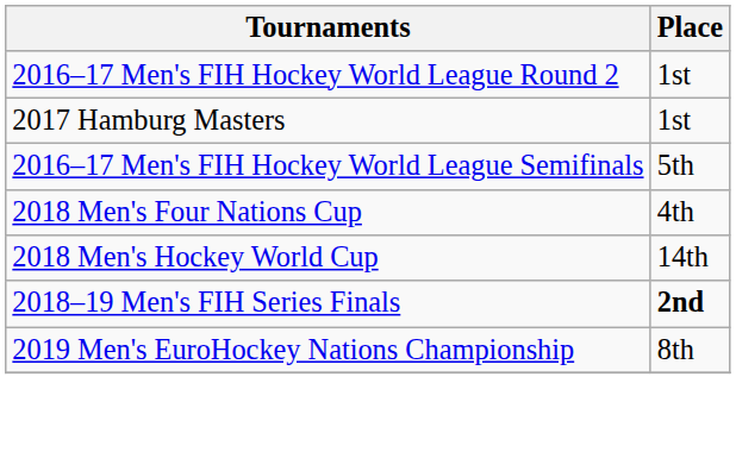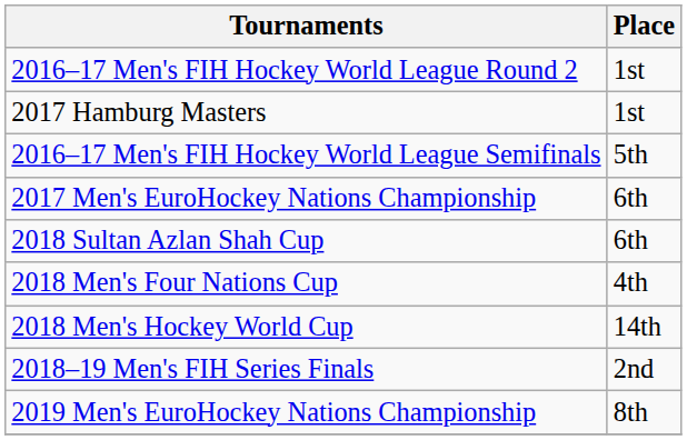+ row: 2017 Men's EuroHockey Nations Championship | 6th
+ row: 2018 Sultan Azlan Shah Cup | 6th
2018–19 Men's FIH Series Finals | Place: bold -> normal
